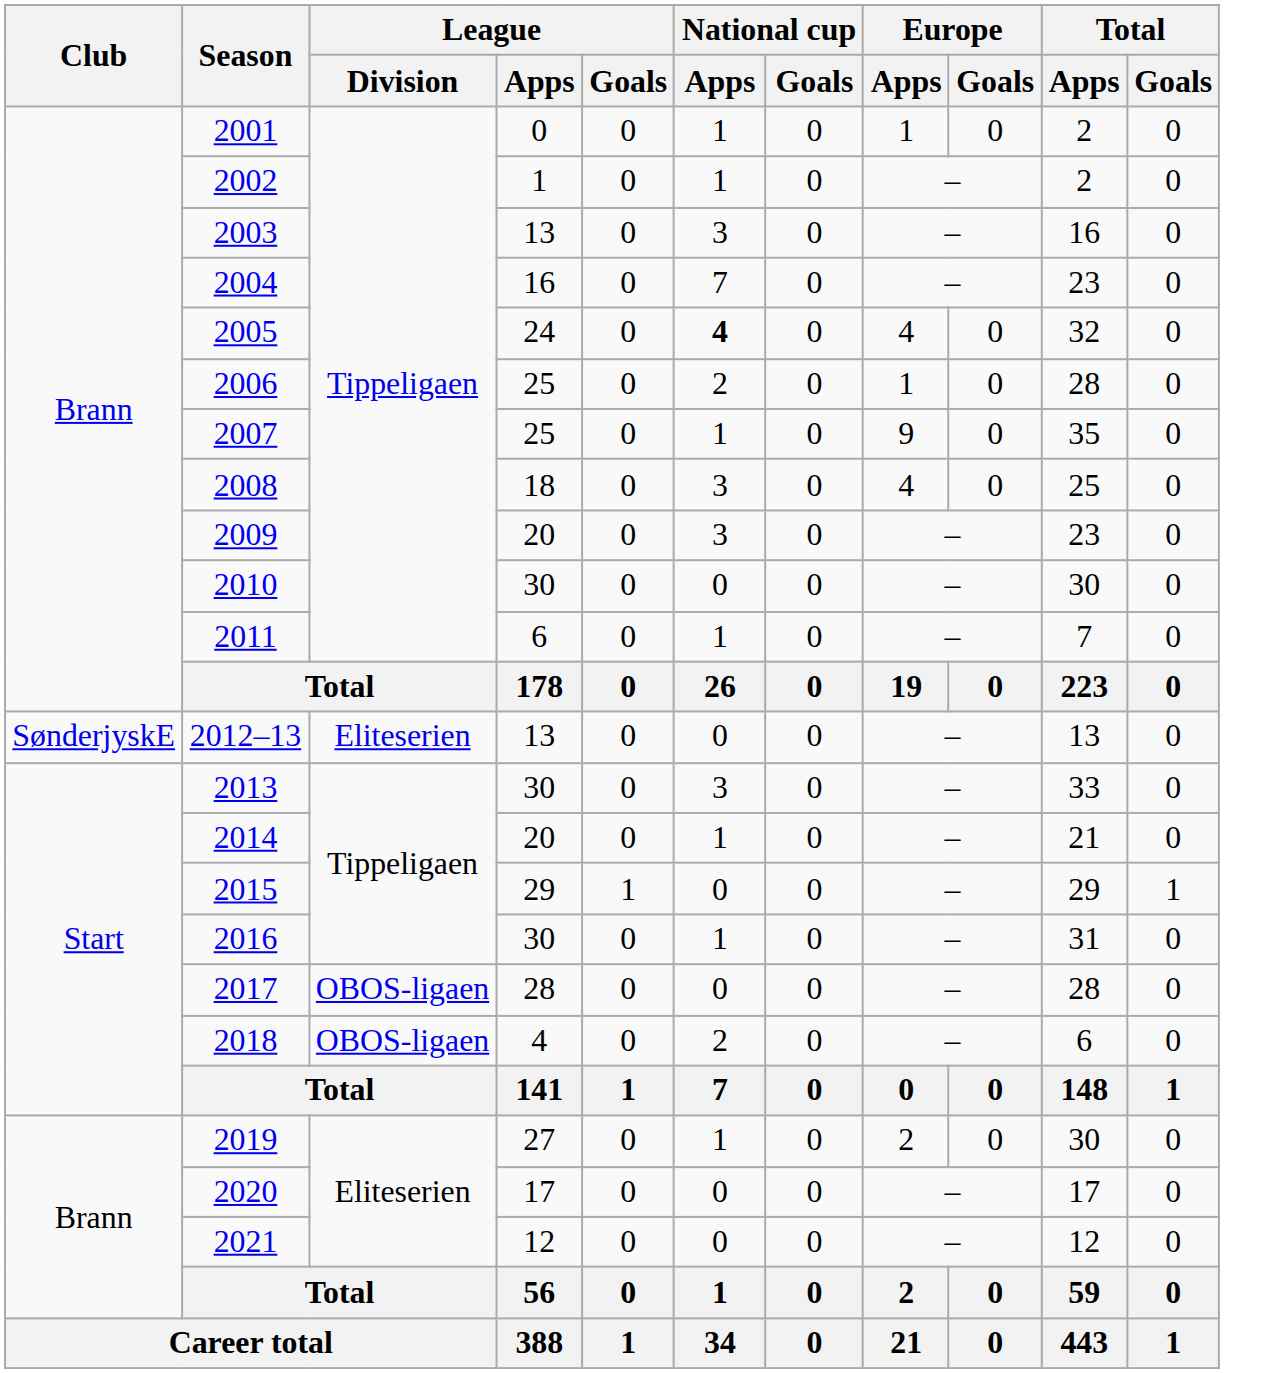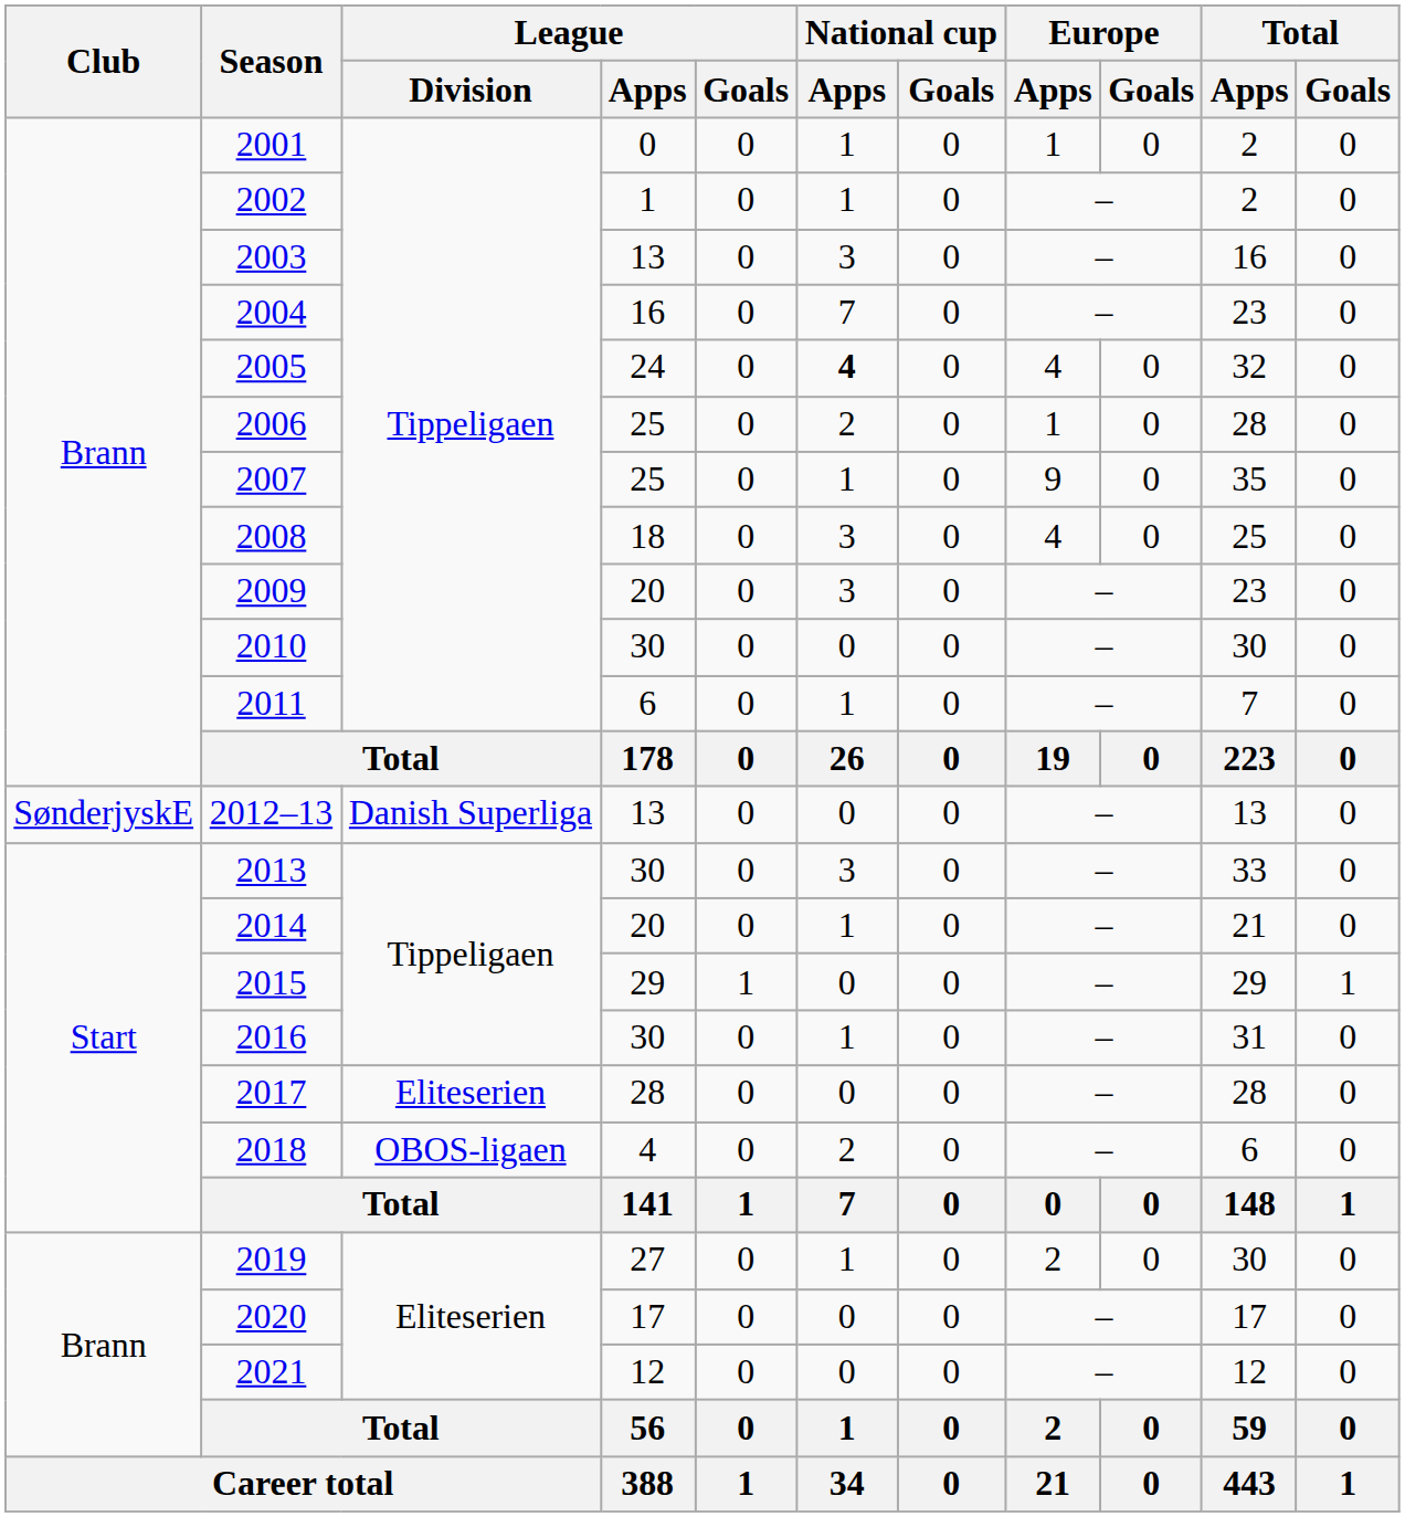2012–13 | League / Division: Eliteserien -> Danish Superliga
2017 | League / Division: OBOS-ligaen -> Eliteserien
